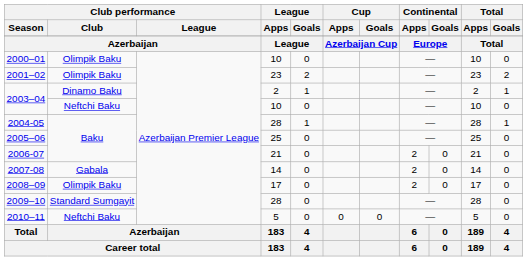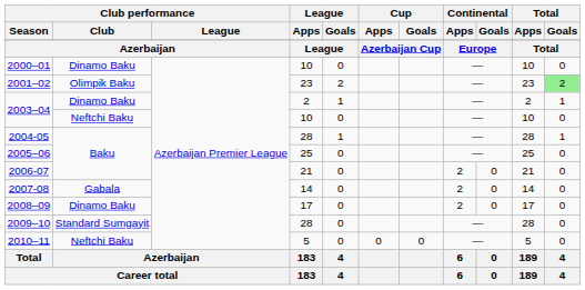2000–01 | Club performance / Club: Olimpik Baku -> Dinamo Baku
2001–02 | Total / Goals: no background -> lightgreen background
2008–09 | Club performance / Club: Olimpik Baku -> Dinamo Baku
